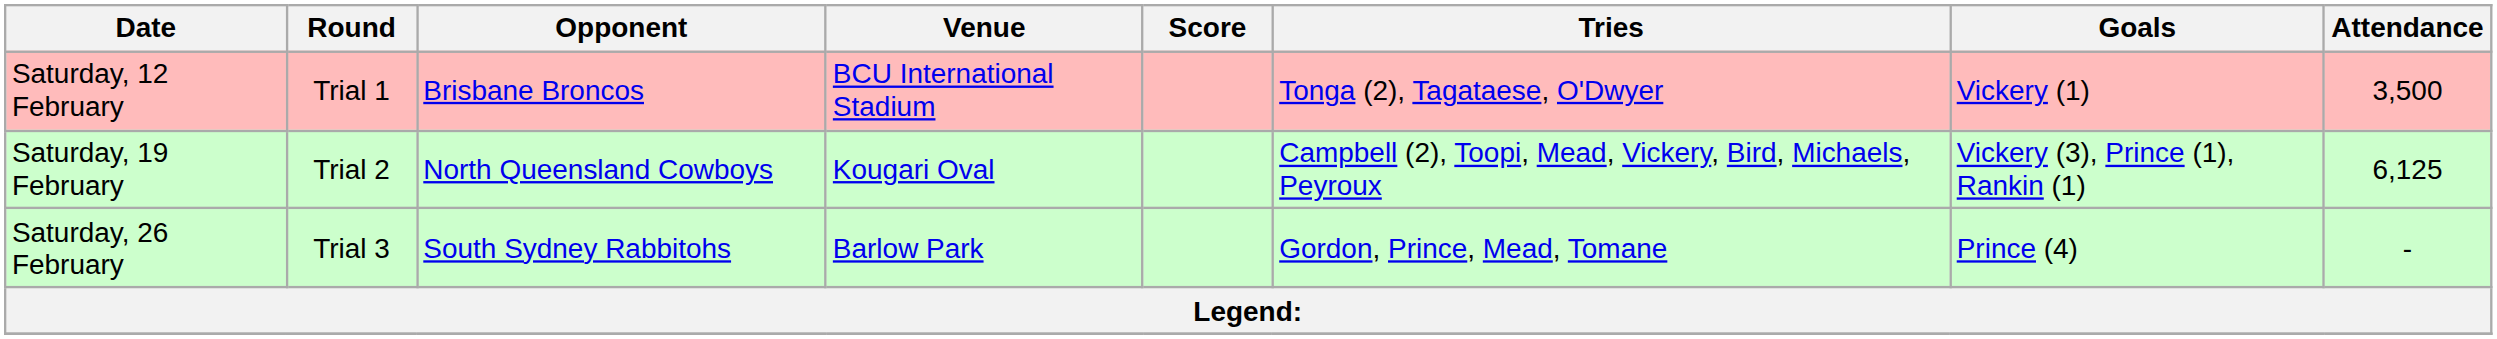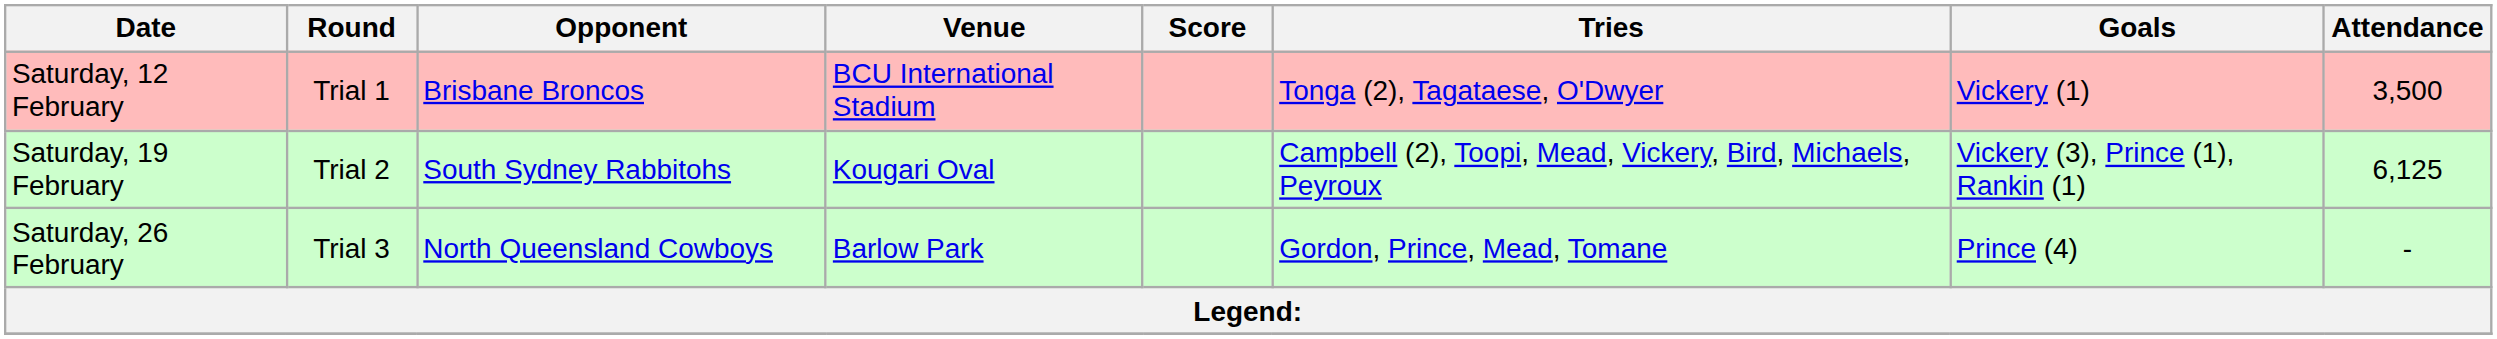Saturday, 19 February | Opponent: North Queensland Cowboys -> South Sydney Rabbitohs
Saturday, 26 February | Opponent: South Sydney Rabbitohs -> North Queensland Cowboys
